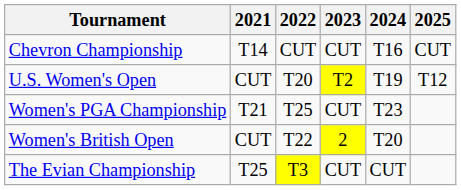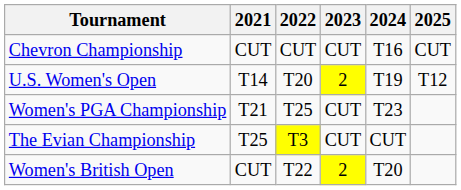Chevron Championship | 2021: T14 -> CUT
U.S. Women's Open | 2021: CUT -> T14
U.S. Women's Open | 2023: T2 -> 2
rows swapped: The Evian Championship <-> Women's British Open
